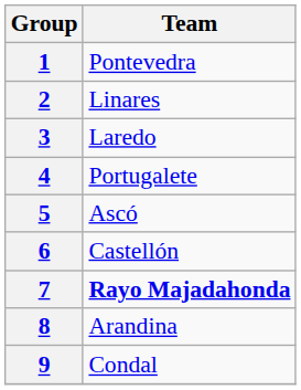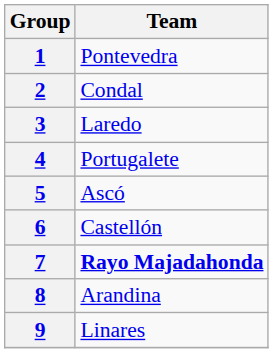2 | Team: Linares -> Condal
9 | Team: Condal -> Linares
